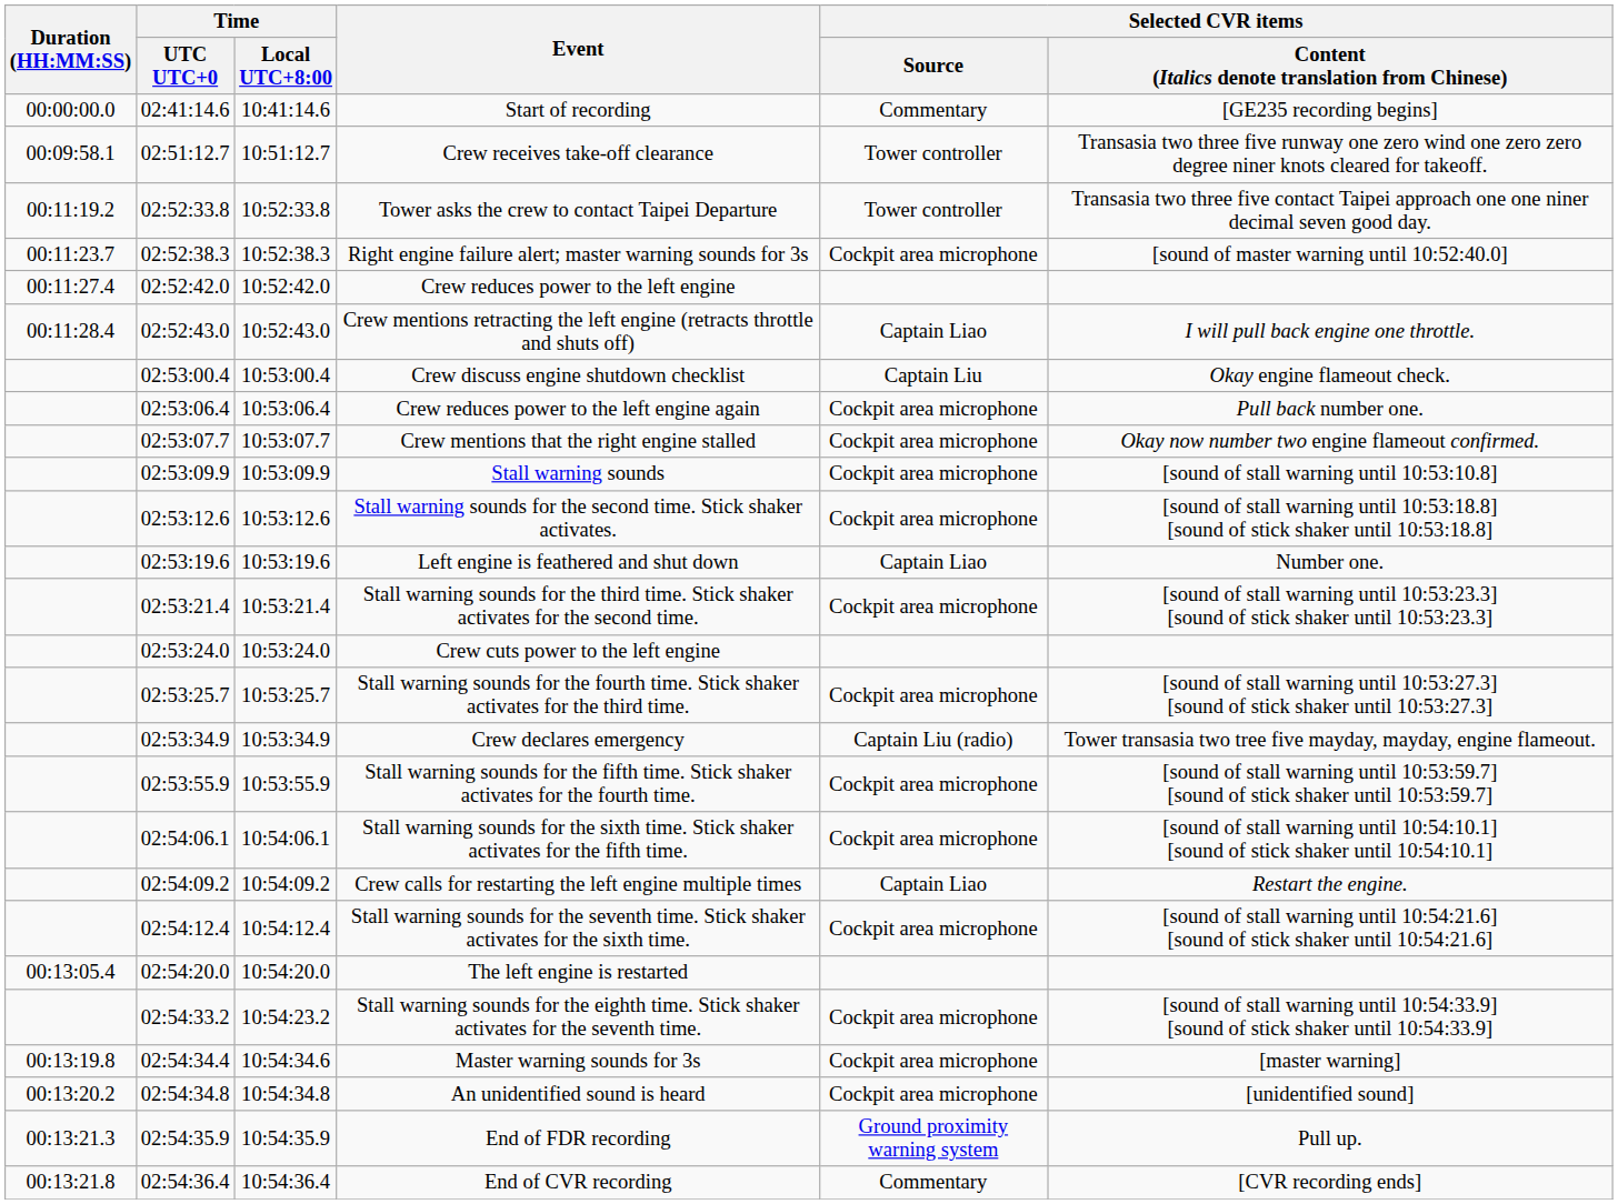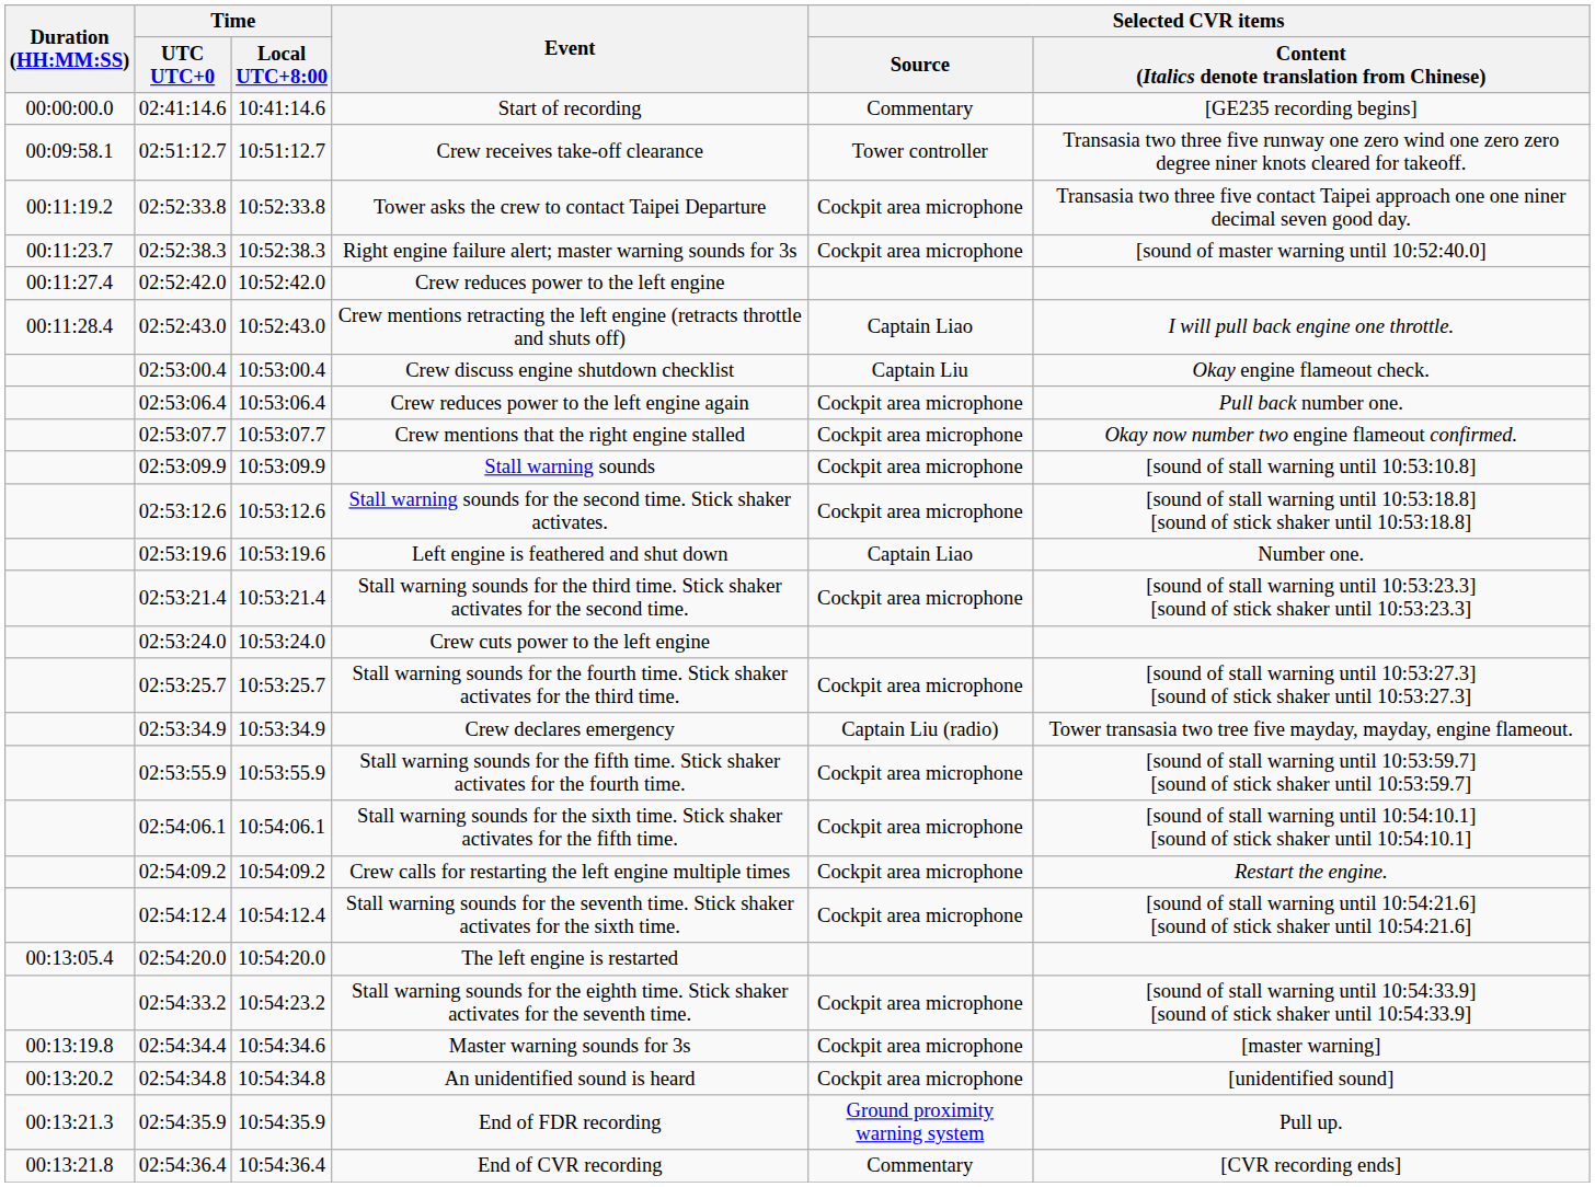Tower asks the crew to contact Taipei Departure | Selected CVR items / Source: Tower controller -> Cockpit area microphone
Crew calls for restarting the left engine multiple times | Selected CVR items / Source: Captain Liao -> Cockpit area microphone
